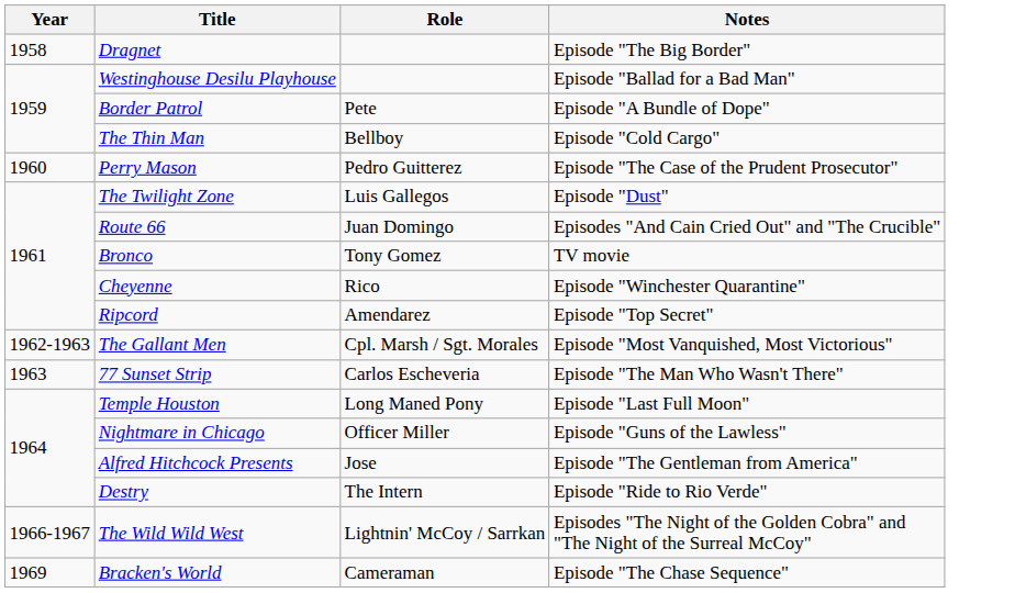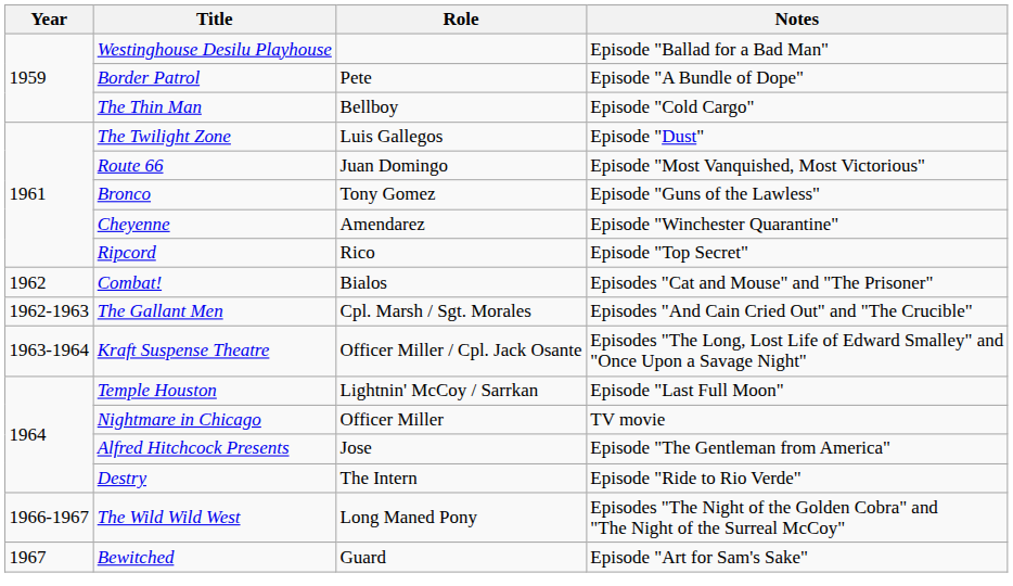- row: 1958 | Dragnet | Episode "The Big Border"
- row: 1960 | Perry Mason | Pedro Guitterez | Episode "The Case of the Prudent Prosecutor"
Route 66 | Notes: Episodes "And Cain Cried Out" and "The Crucible" -> Episode "Most Vanquished, Most Victorious"
Bronco | Notes: TV movie -> Episode "Guns of the Lawless"
Cheyenne | Role: Rico -> Amendarez
Ripcord | Role: Amendarez -> Rico
+ row: 1962 | Combat! | Bialos | Episodes "Cat and Mouse" and "The Prisoner"
The Gallant Men | Notes: Episode "Most Vanquished, Most Victorious" -> Episodes "And Cain Cried Out" and "The Crucible"
- row: 1963 | 77 Sunset Strip | Carlos Escheveria | Episode "The Man Who Wasn't There"
+ row: 1963-1964 | Kraft Suspense Theatre | Officer Miller / Cpl. Jack Osante | Episodes "The Long, Lost Life of Edward Smalley" and "Once Upon a Savage Night"
Temple Houston | Role: Long Maned Pony -> Lightnin' McCoy / Sarrkan
Nightmare in Chicago | Notes: Episode "Guns of the Lawless" -> TV movie
The Wild Wild West | Role: Lightnin' McCoy / Sarrkan -> Long Maned Pony
+ row: 1967 | Bewitched | Guard | Episode "Art for Sam's Sake"
- row: 1969 | Bracken's World | Cameraman | Episode "The Chase Sequence"
